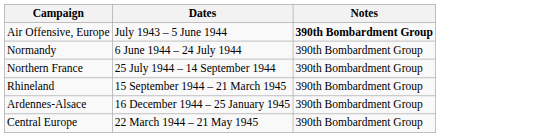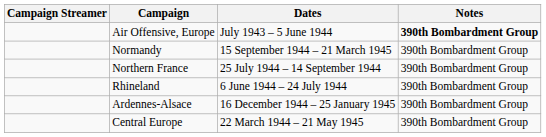+ column: Campaign Streamer
Normandy | Dates: 6 June 1944 – 24 July 1944 -> 15 September 1944 – 21 March 1945
Rhineland | Dates: 15 September 1944 – 21 March 1945 -> 6 June 1944 – 24 July 1944
